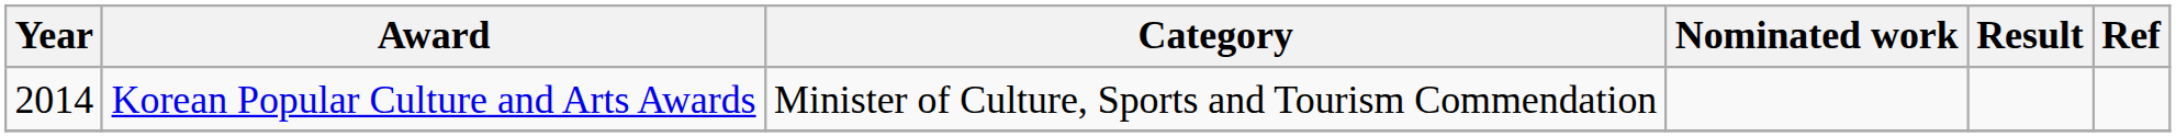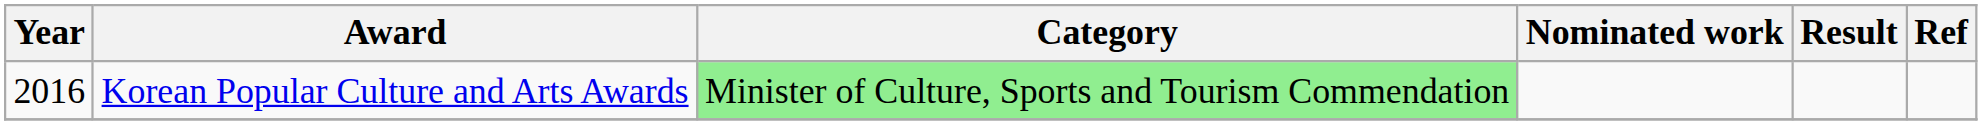Korean Popular Culture and Arts Awards | Year: 2014 -> 2016
Korean Popular Culture and Arts Awards | Category: no background -> lightgreen background
